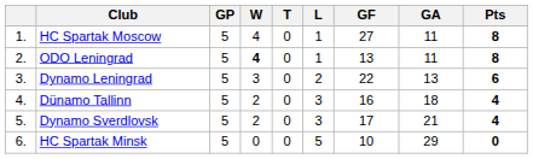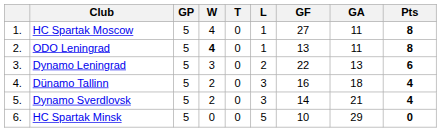Dynamo Sverdlovsk | GF: 17 -> 14
